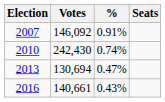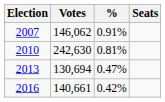2007 | Votes: 146,092 -> 146,062
2010 | Votes: 242,430 -> 242,630
2010 | %: 0.74% -> 0.81%
2016 | %: 0.43% -> 0.42%
